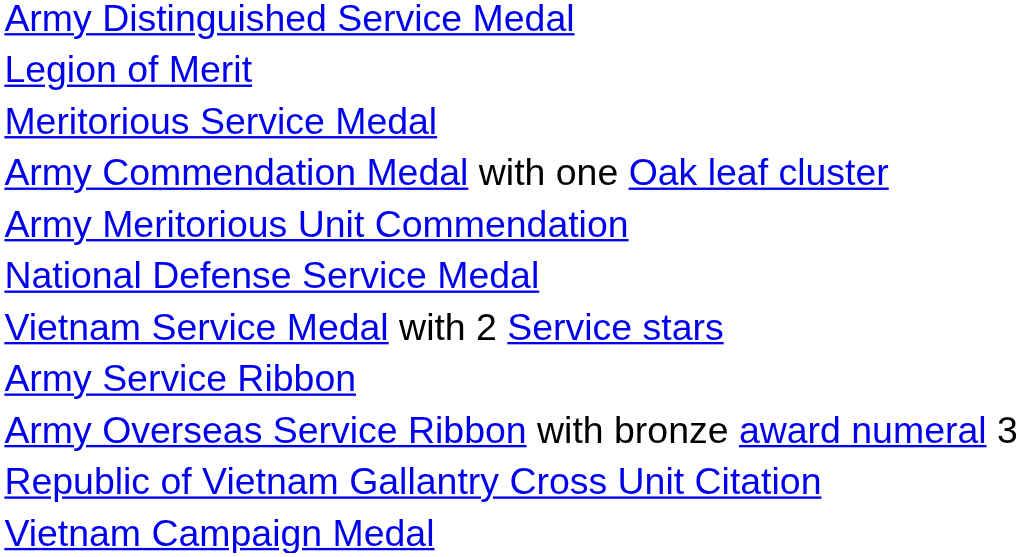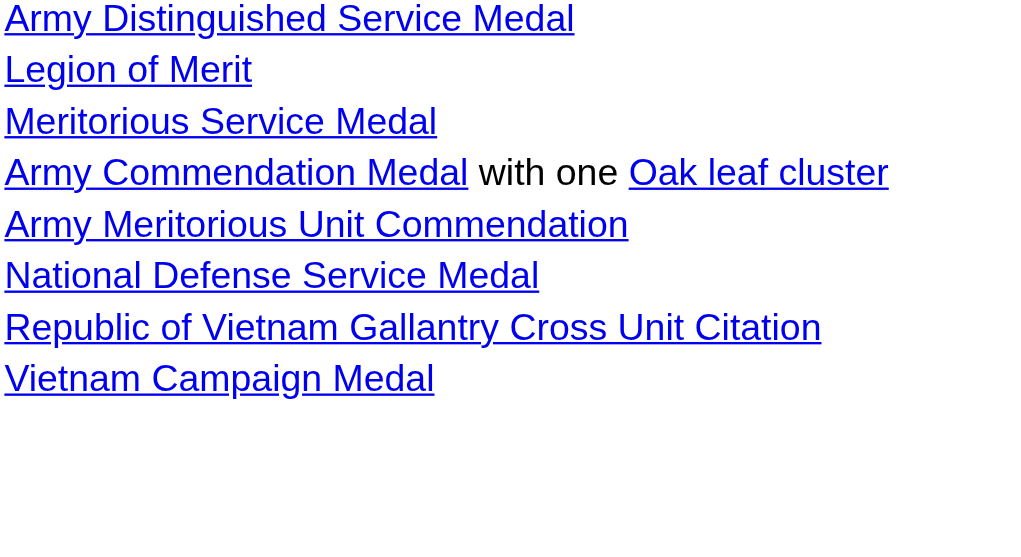- row: Vietnam Service Medal with 2 Service stars
- row: Army Service Ribbon
- row: Army Overseas Service Ribbon with bronze award numeral 3
